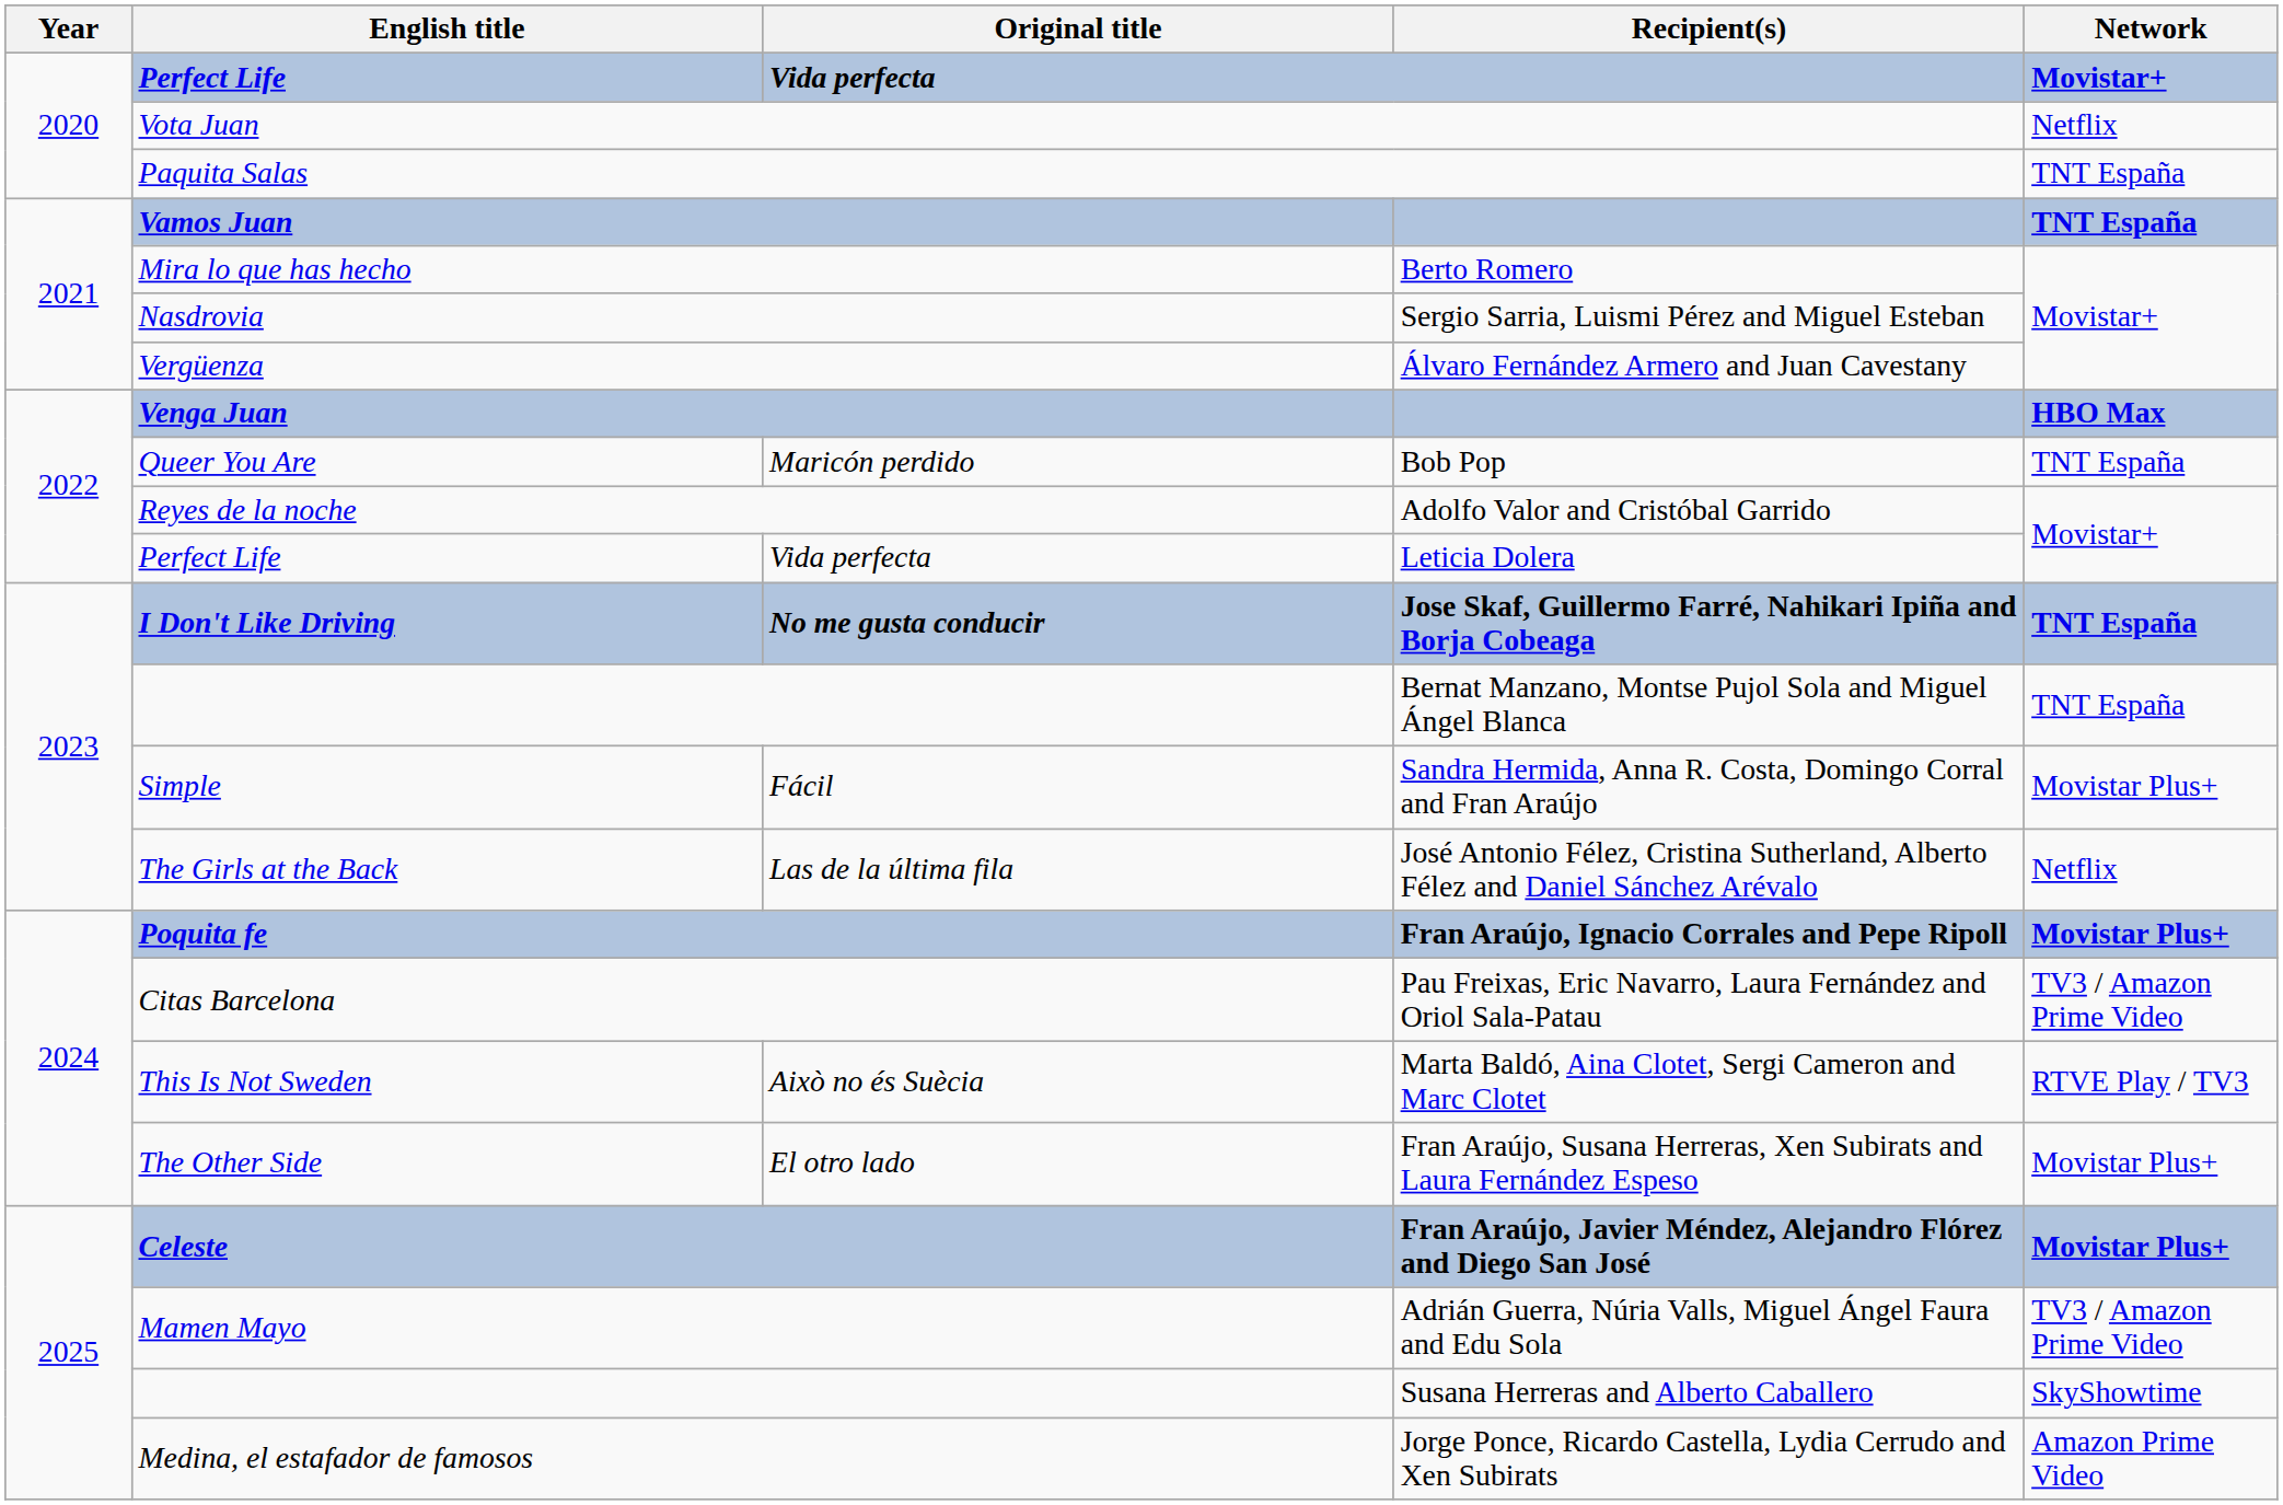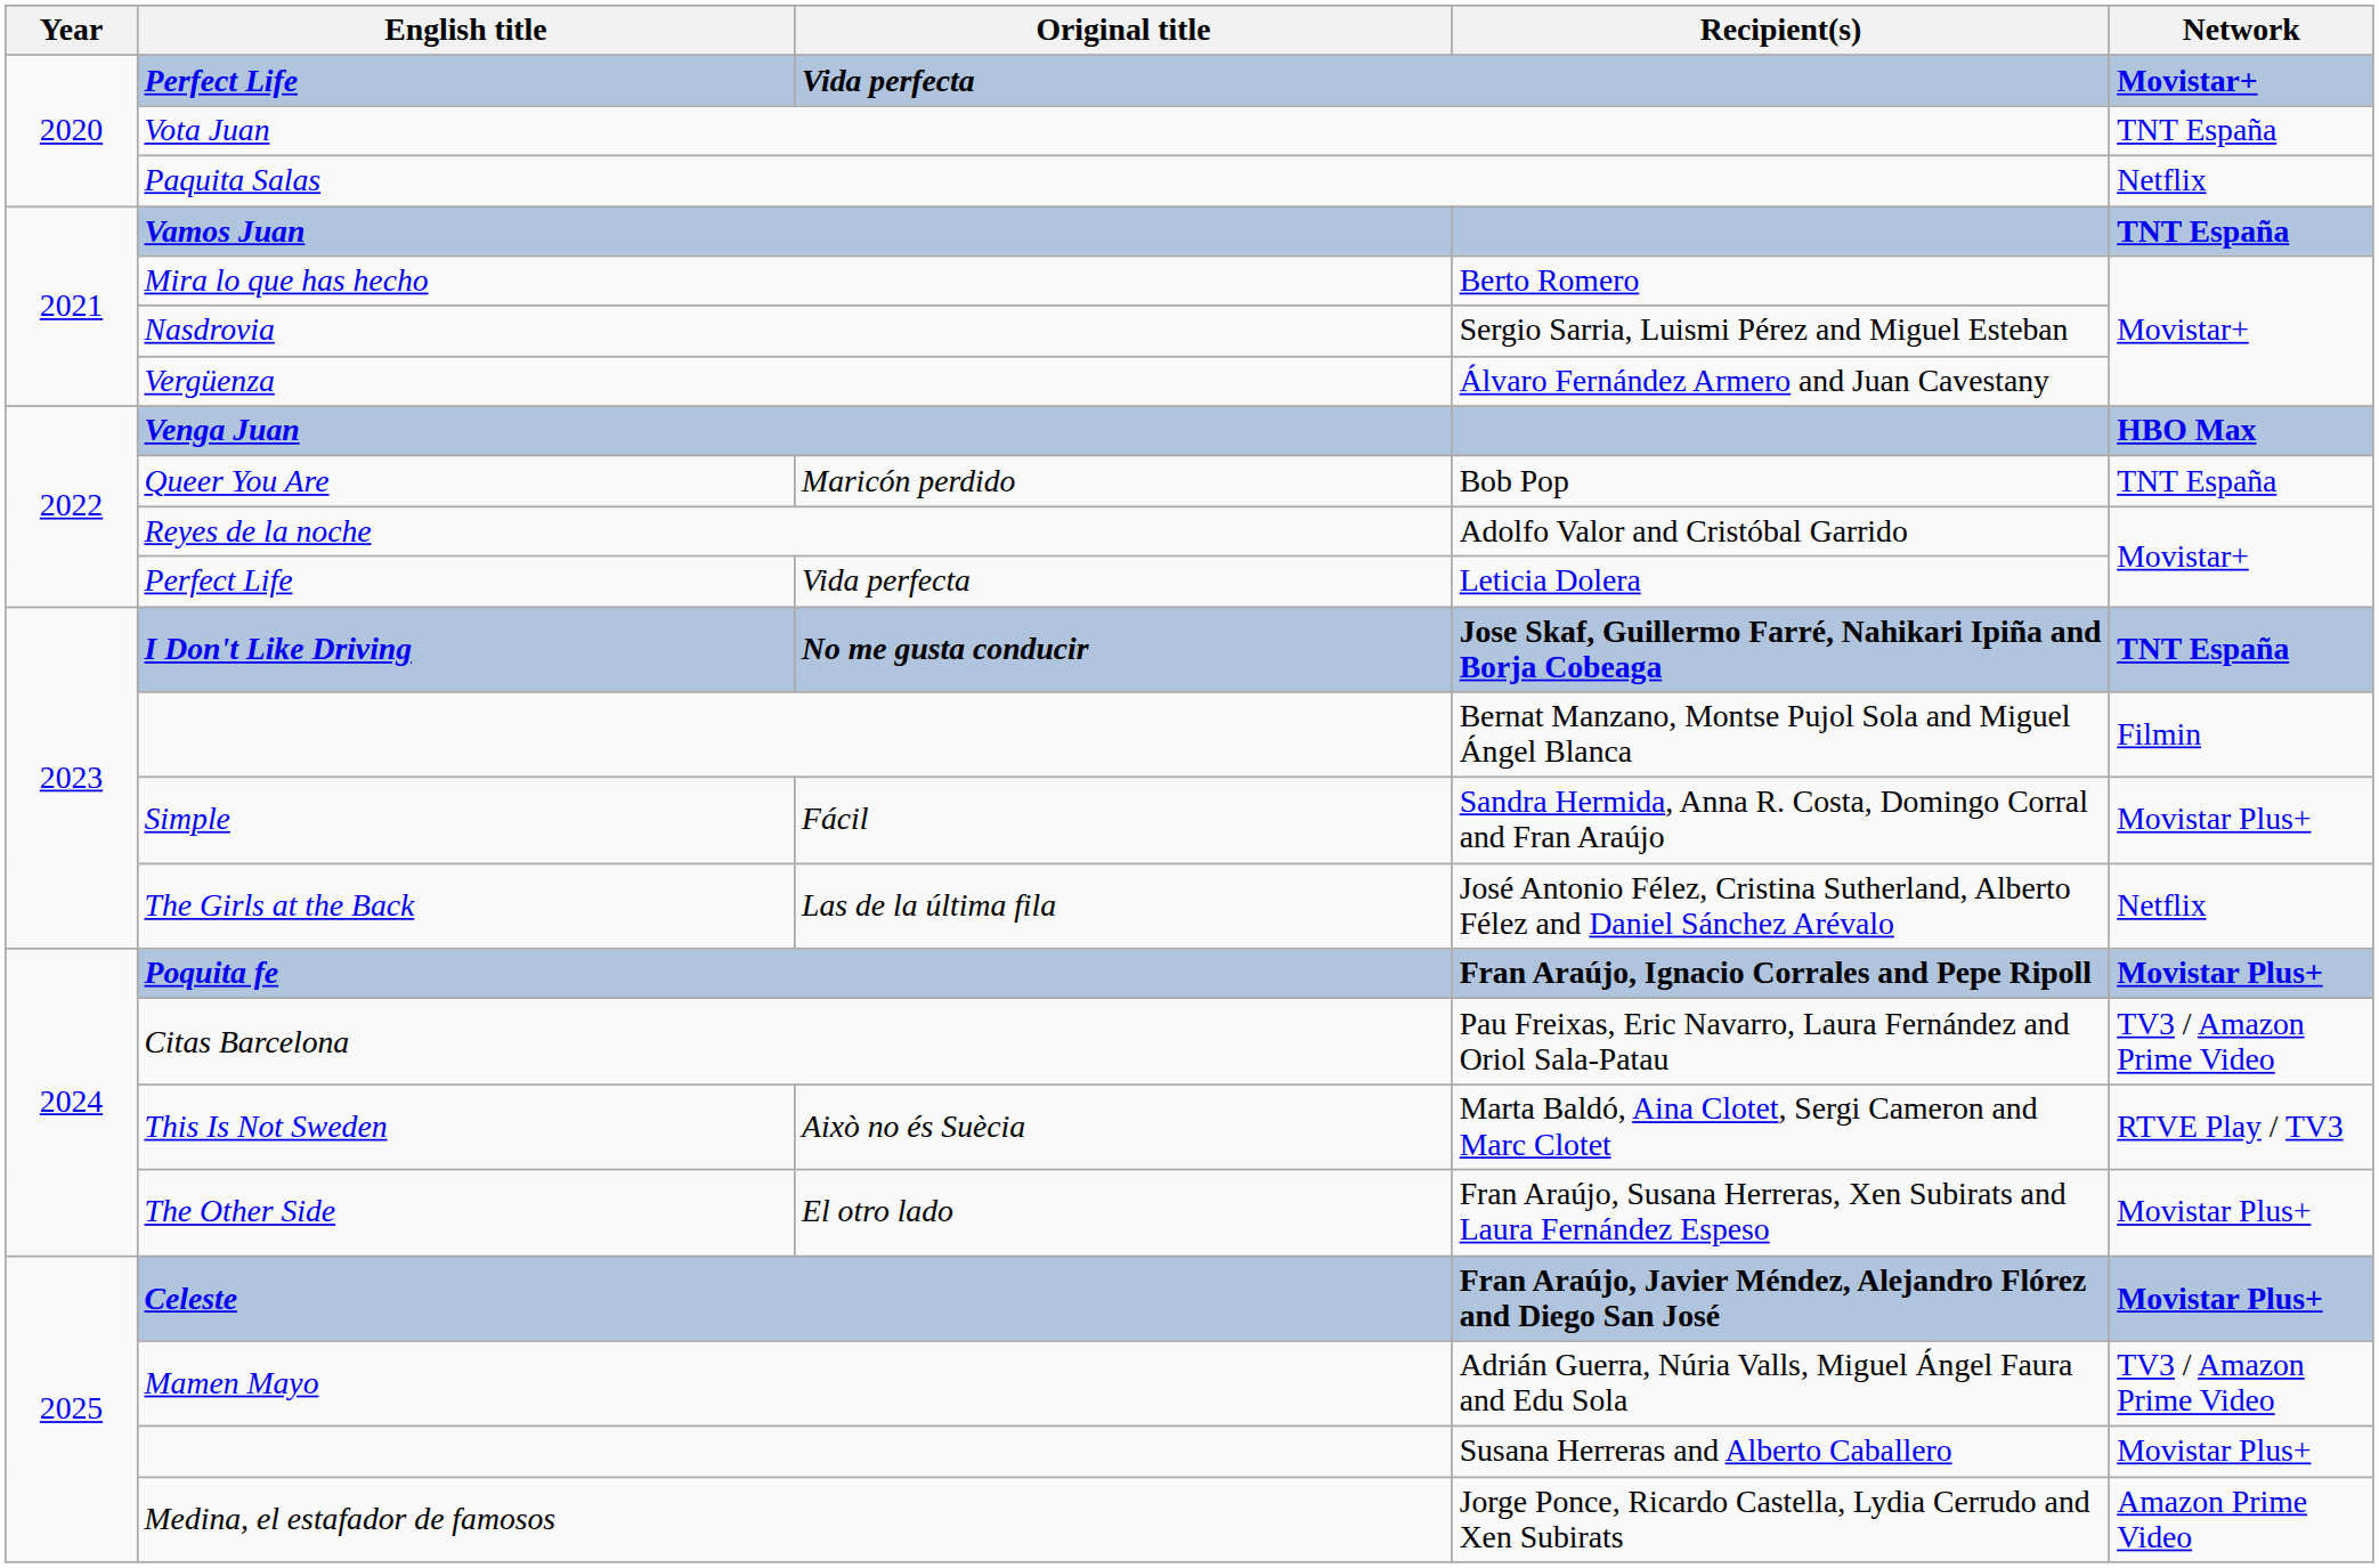Vota Juan | Network: Netflix -> TNT España
Paquita Salas | Network: TNT España -> Netflix
Bernat Manzano, Montse Pujol Sola and Miguel Ángel Blanca | Network: TNT España -> Filmin
Susana Herreras and Alberto Caballero | Network: SkyShowtime -> Movistar Plus+
